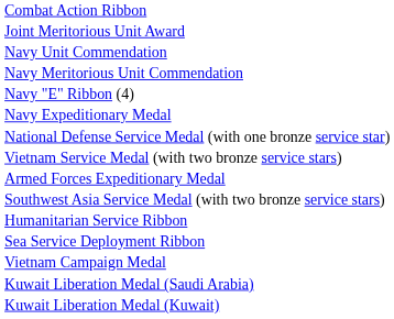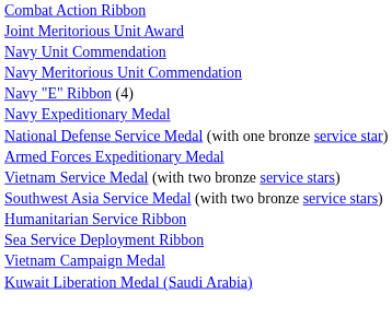rows swapped: Armed Forces Expeditionary Medal <-> Vietnam Service Medal (with two bronze service stars)
- row: Kuwait Liberation Medal (Kuwait)
